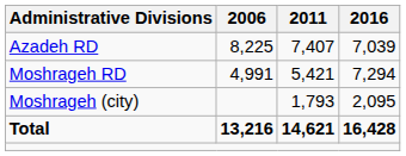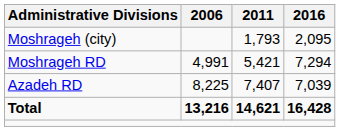rows swapped: Azadeh RD <-> Moshrageh (city)
